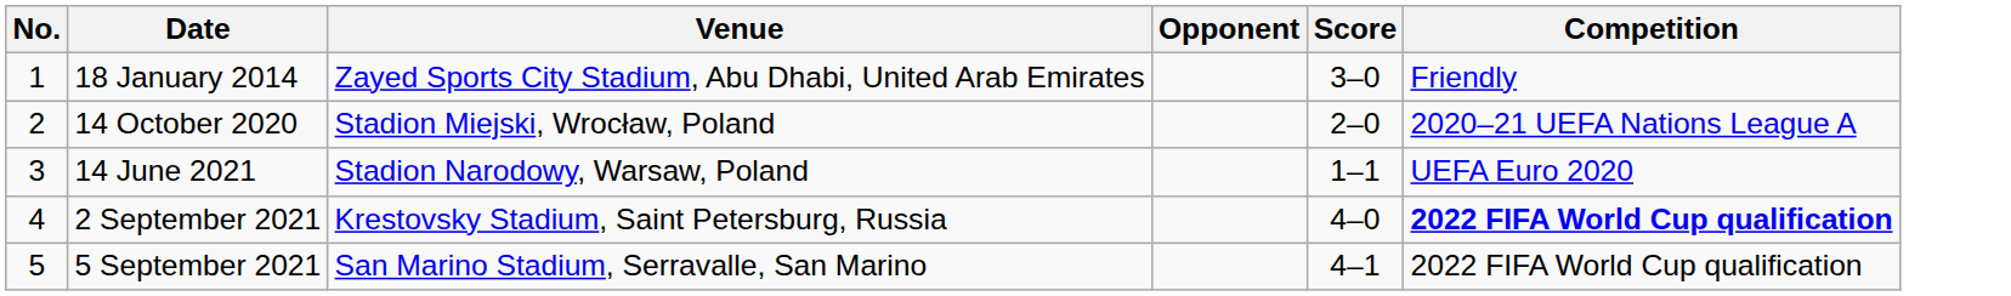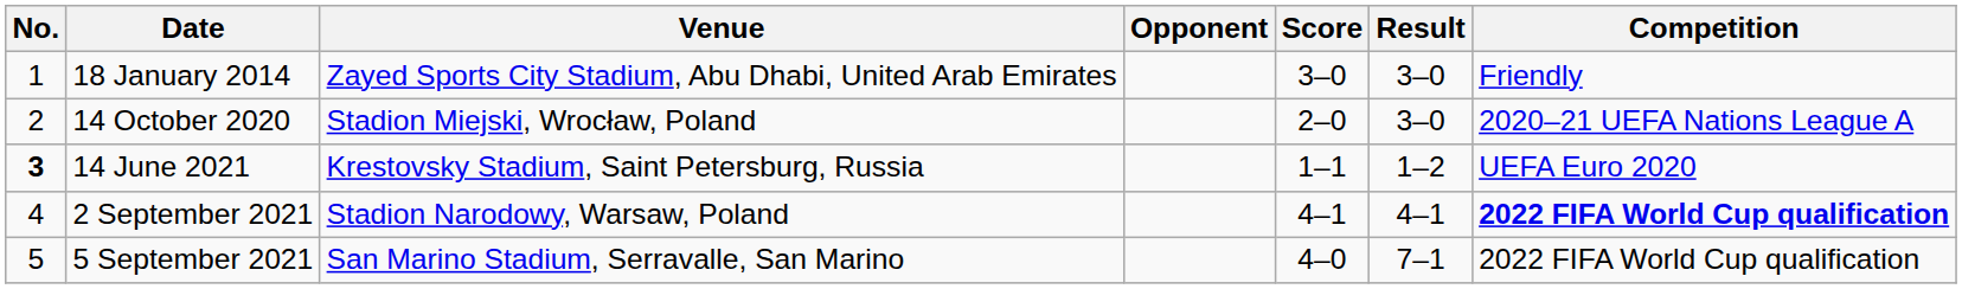+ column: Result | 3–0 | 3–0 | 1–2 | 4–1 | 7–1
14 June 2021 | No.: normal -> bold
14 June 2021 | Venue: Stadion Narodowy, Warsaw, Poland -> Krestovsky Stadium, Saint Petersburg, Russia
2 September 2021 | Venue: Krestovsky Stadium, Saint Petersburg, Russia -> Stadion Narodowy, Warsaw, Poland
2 September 2021 | Score: 4–0 -> 4–1
5 September 2021 | Score: 4–1 -> 4–0
